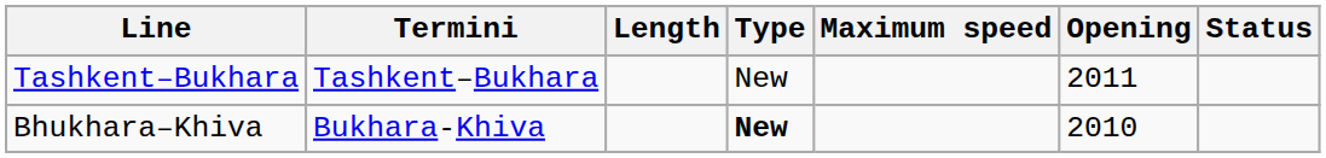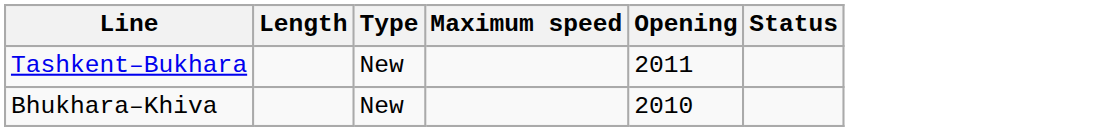- column: Termini | Tashkent–Bukhara | Bukhara-Khiva
Bhukhara–Khiva | Type: bold -> normal
